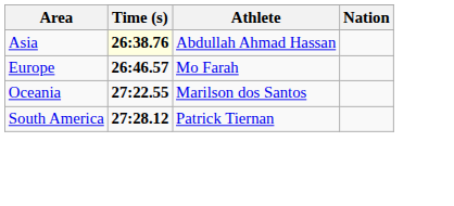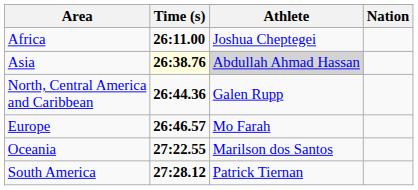+ row: Africa | 26:11.00 | Joshua Cheptegei
Asia | Athlete: no background -> lightgrey background
+ row: North, Central America and Caribbean | 26:44.36 | Galen Rupp
